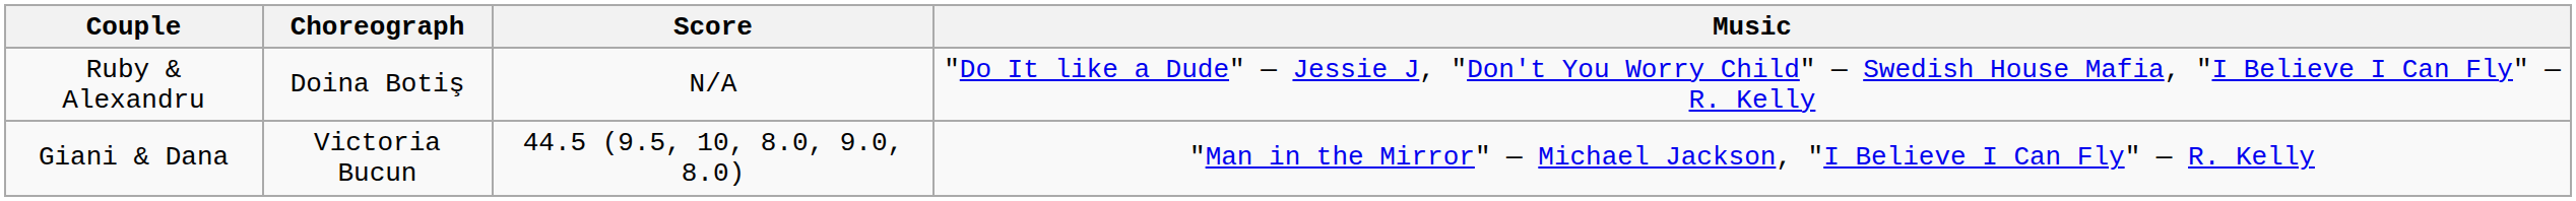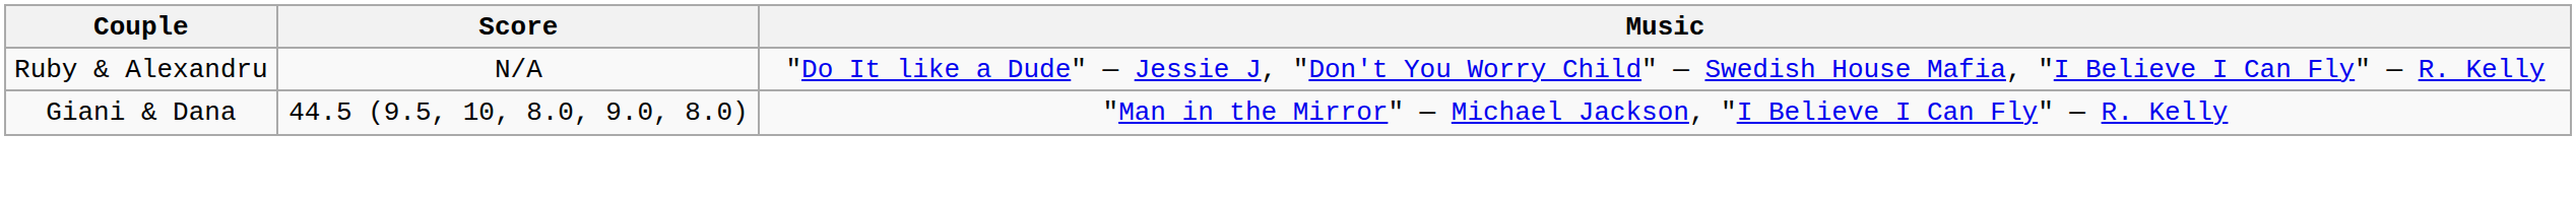- column: Choreograph | Doina Botiş | Victoria Bucun
